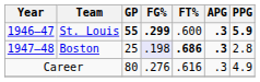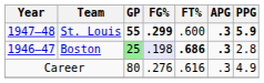St. Louis | Year: 1946–47 -> 1947–48
Boston | Year: 1947–48 -> 1946–47
Boston | GP: no background -> lightgreen background
